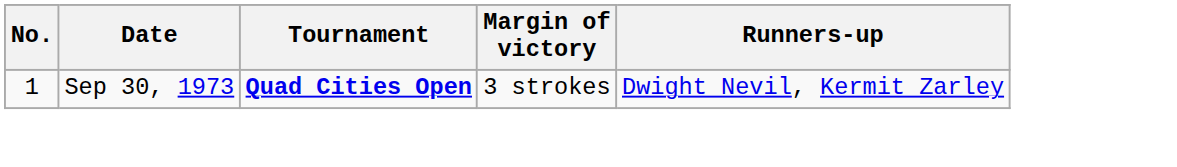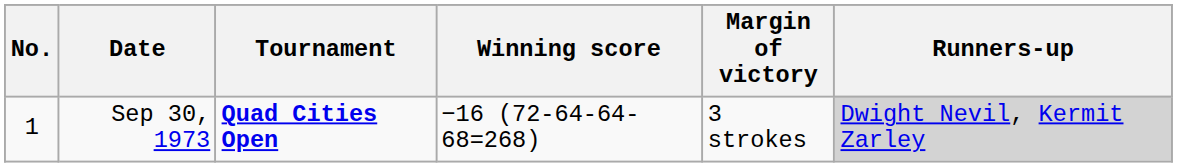+ column: Winning score | −16 (72-64-64-68=268)
Sep 30, 1973 | Runners-up: no background -> lightgrey background
